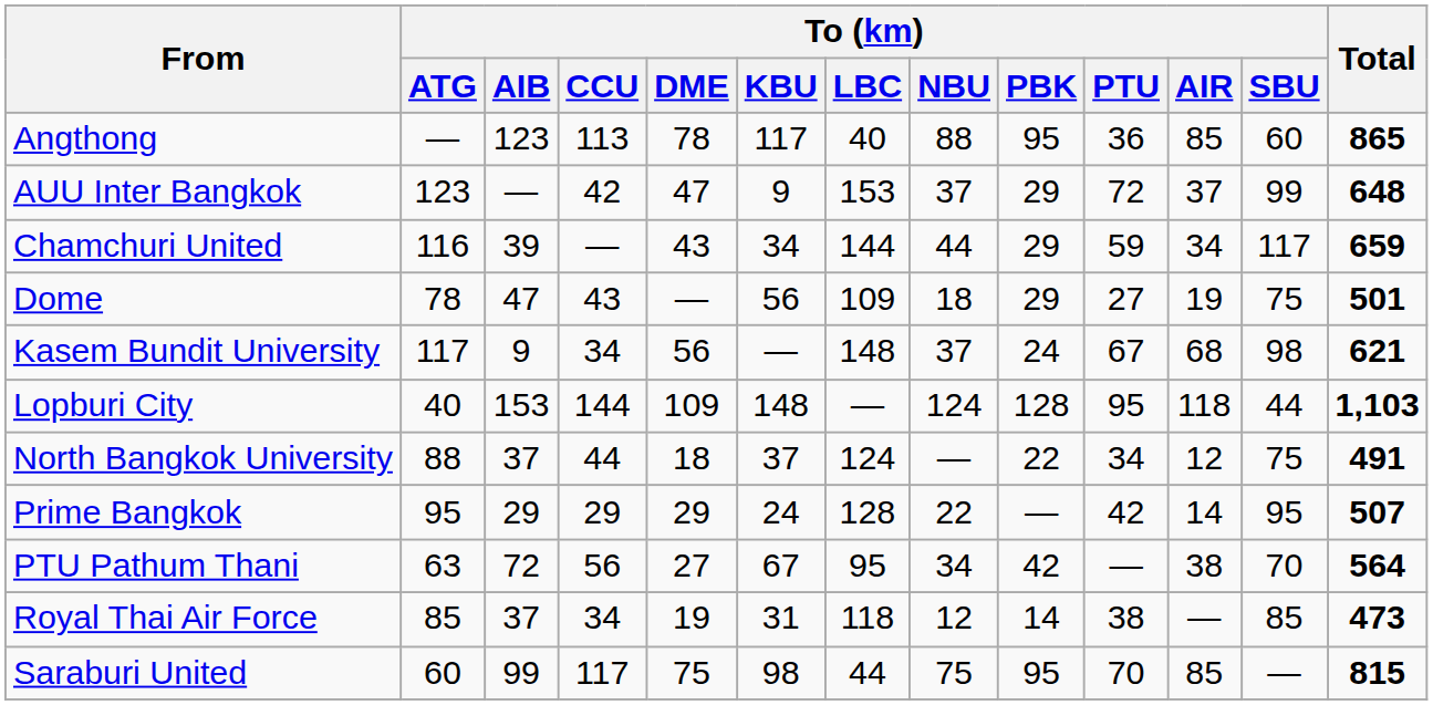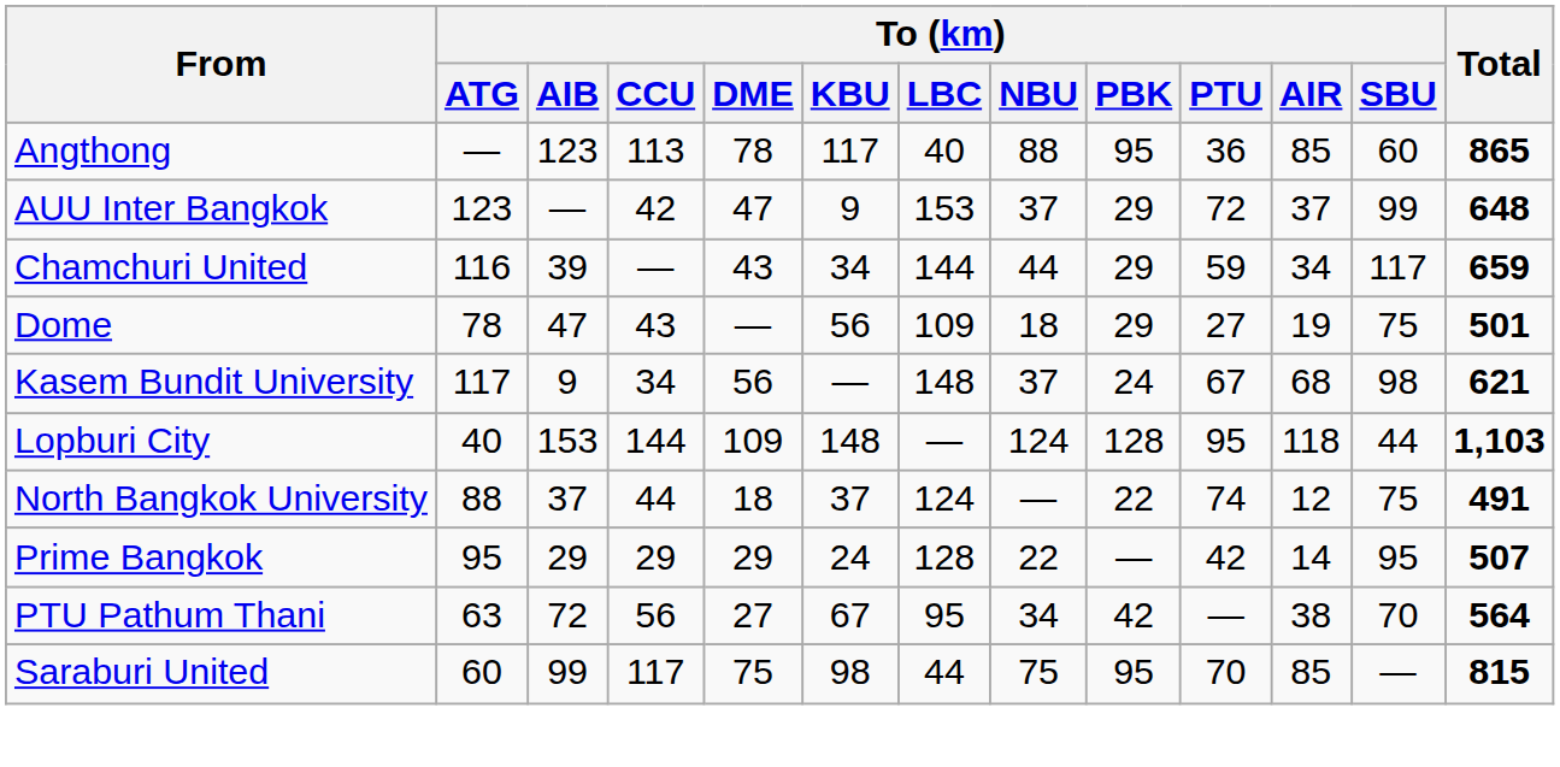North Bangkok University | To (km) / PTU: 34 -> 74
- row: Royal Thai Air Force | 85 | 37 | 34 | 19 | 31 | 118 | 12 | 14 | 38 | — | 85 | 473
